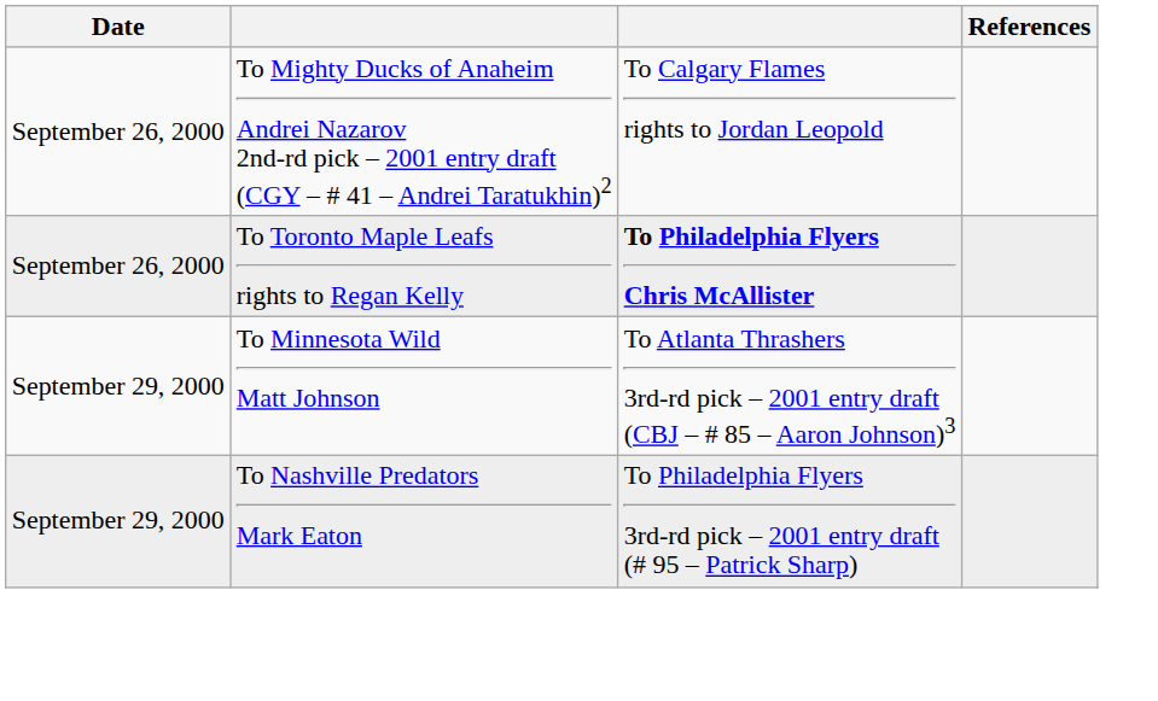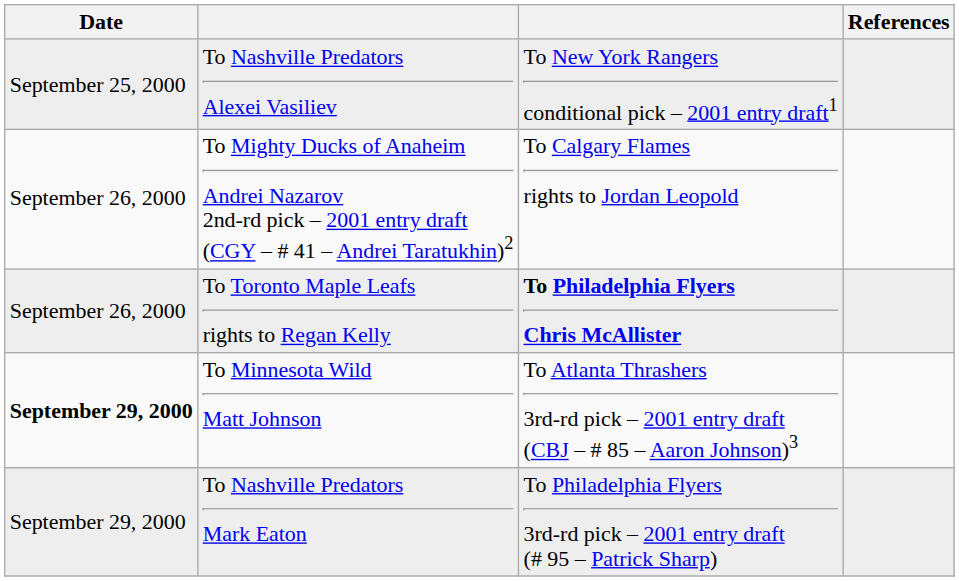+ row: September 25, 2000 | To Nashville Predators Alexei Vasiliev | To New York Rangers conditional pick – 2001 entry draft1
To Minnesota Wild Matt Johnson | Date: normal -> bold
